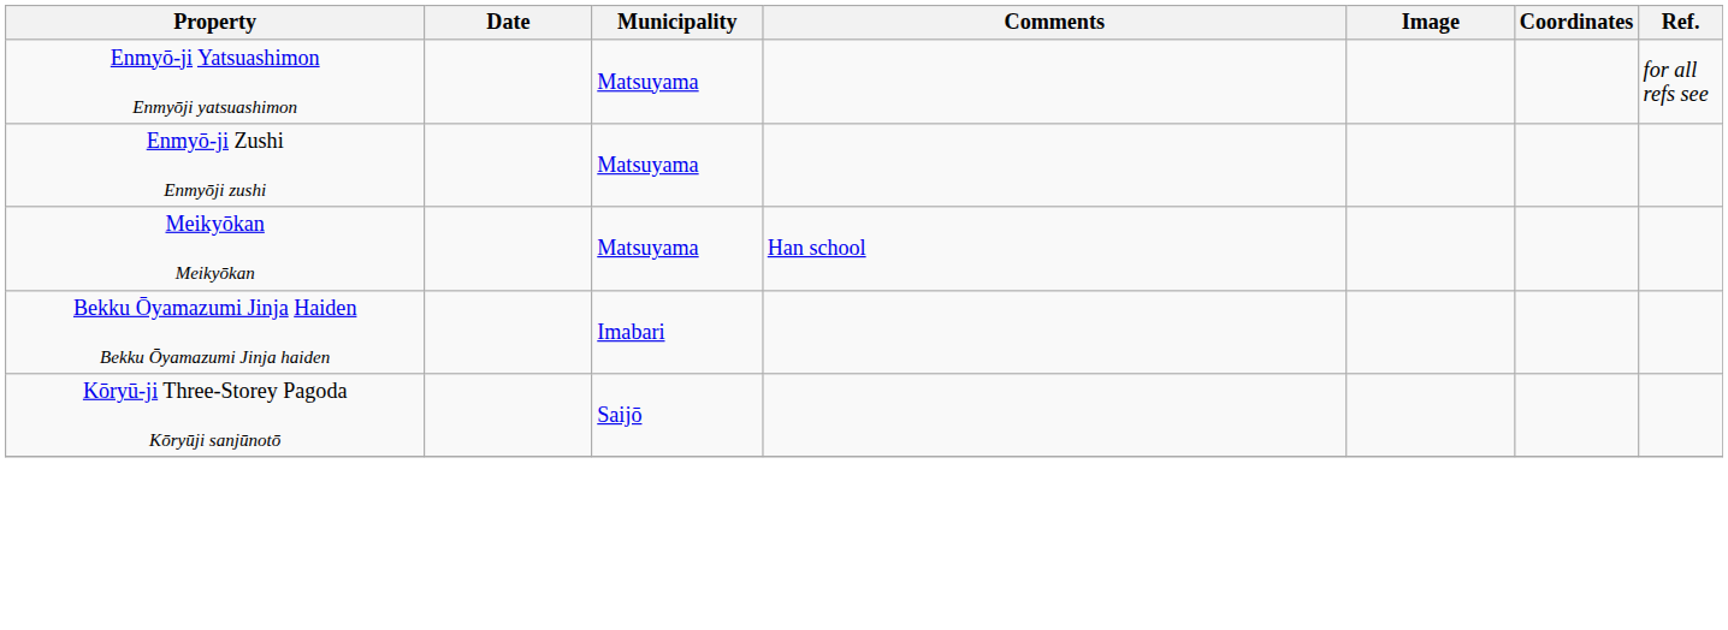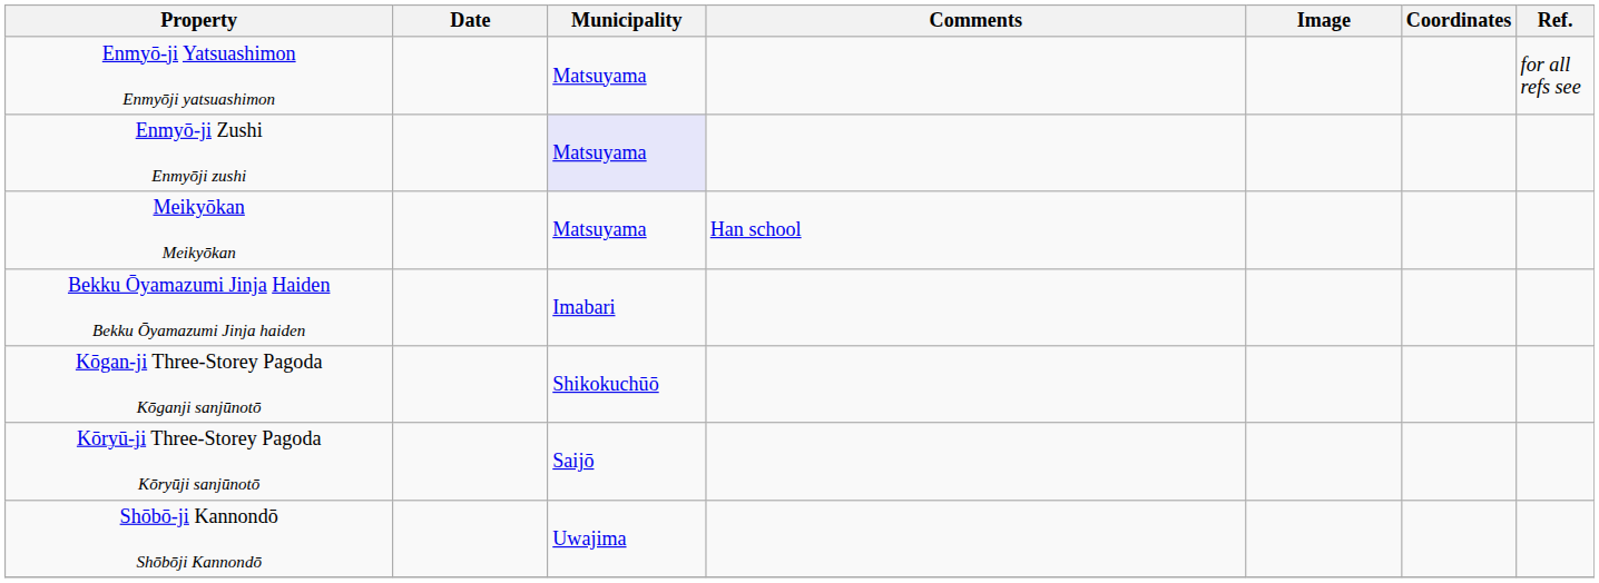Enmyō-ji Zushi Enmyōji zushi | Municipality: no background -> lavender background
+ row: Kōgan-ji Three-Storey Pagoda Kōganji sanjūnotō | Shikokuchūō
+ row: Shōbō-ji Kannondō Shōbōji Kannondō | Uwajima
